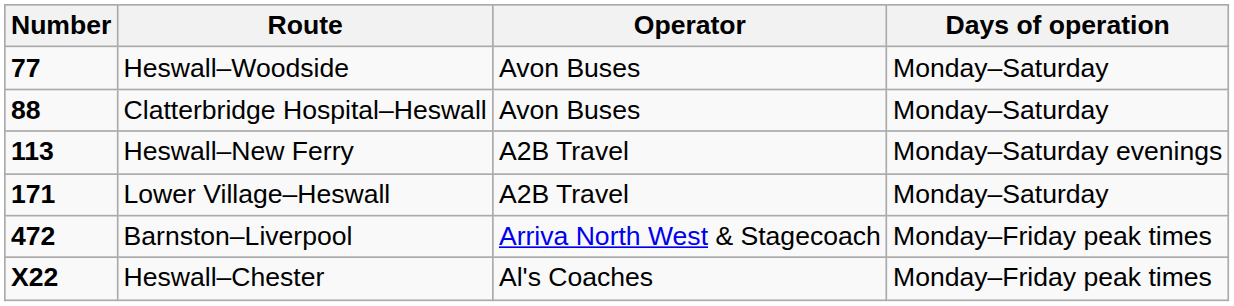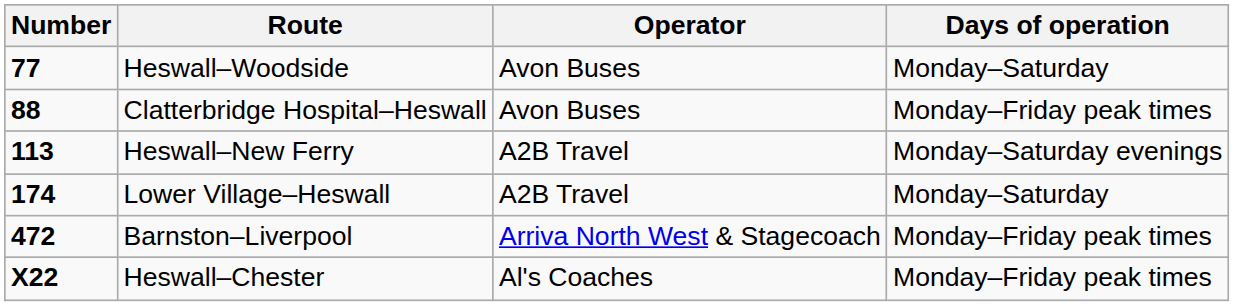Clatterbridge Hospital–Heswall | Days of operation: Monday–Saturday -> Monday–Friday peak times
Lower Village–Heswall | Number: 171 -> 174
